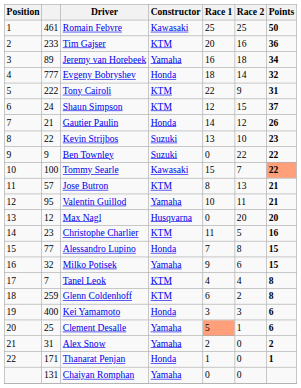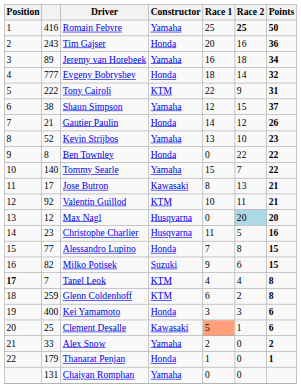Romain Febvre | column 2: 461 -> 416
Romain Febvre | Constructor: Kawasaki -> Yamaha
Romain Febvre | Race 2: normal -> bold
Tim Gajser | column 2: 233 -> 243
Tim Gajser | Constructor: KTM -> Honda
Shaun Simpson | column 2: 24 -> 38
Shaun Simpson | Constructor: KTM -> Yamaha
Kevin Strijbos | column 2: 22 -> 52
Kevin Strijbos | Constructor: Suzuki -> Yamaha
Ben Townley | column 2: 9 -> 8
Ben Townley | Constructor: Suzuki -> Honda
Tommy Searle | column 2: 100 -> 140
Tommy Searle | Constructor: Kawasaki -> Yamaha
Tommy Searle | Points: lightsalmon background -> no background
Jose Butron | column 2: 57 -> 17
Jose Butron | Constructor: KTM -> Kawasaki
Valentin Guillod | column 2: 95 -> 92
Valentin Guillod | Constructor: Yamaha -> KTM
Max Nagl | Race 2: no background -> lightblue background
Christophe Charlier | Constructor: KTM -> Husqvarna
Milko Potisek | column 2: 32 -> 82
Milko Potisek | Constructor: Yamaha -> Suzuki
Tanel Leok | Position: normal -> bold
Clement Desalle | Constructor: Yamaha -> Kawasaki
Alex Snow | column 2: 31 -> 33
Thanarat Penjan | column 2: 171 -> 179
